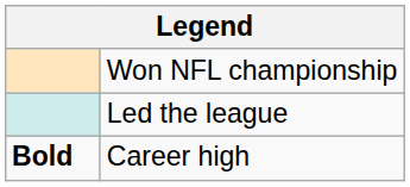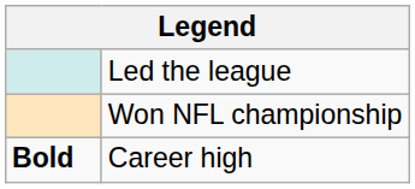rows swapped: Won NFL championship <-> Led the league
